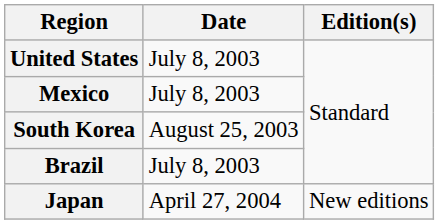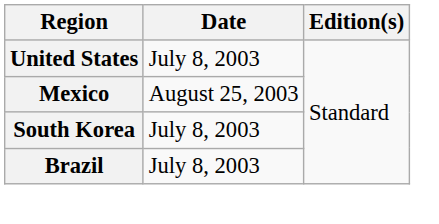Mexico | Date: July 8, 2003 -> August 25, 2003
South Korea | Date: August 25, 2003 -> July 8, 2003
- row: Japan | April 27, 2004 | New editions
